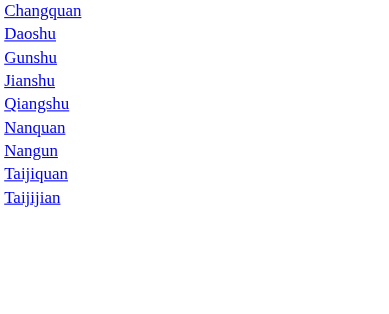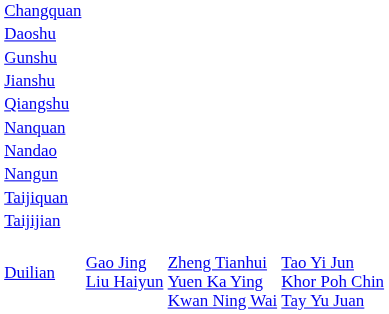+ row: Nandao
+ row: Duilian | Gao Jing Liu Haiyun | Zheng Tianhui Yuen Ka Ying Kwan Ning Wai | Tao Yi Jun Khor Poh Chin Tay Yu Juan
